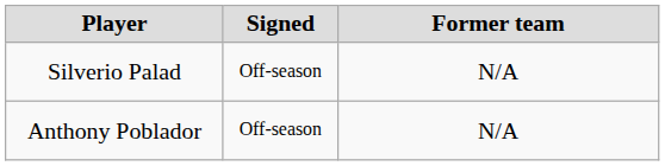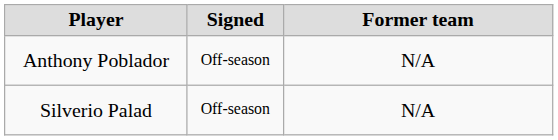rows swapped: Silverio Palad <-> Anthony Poblador
